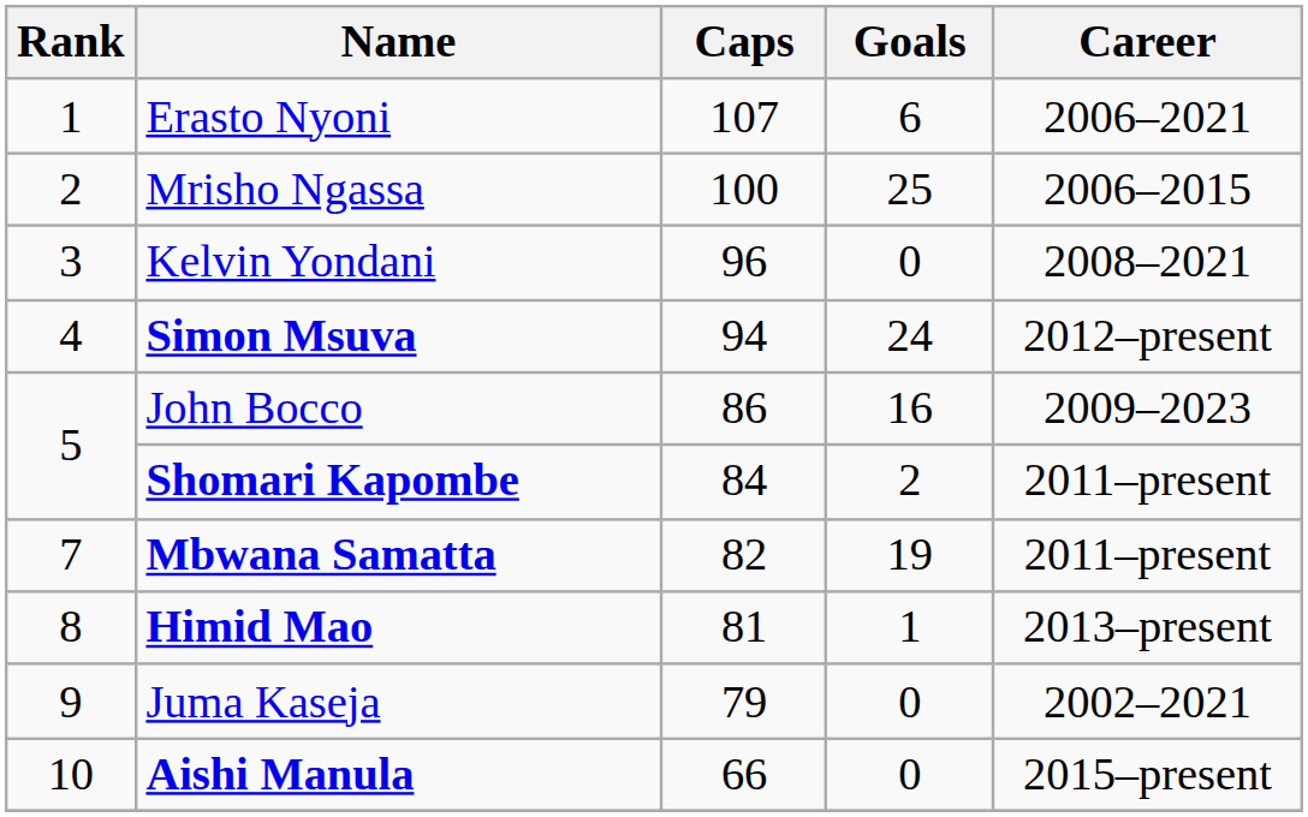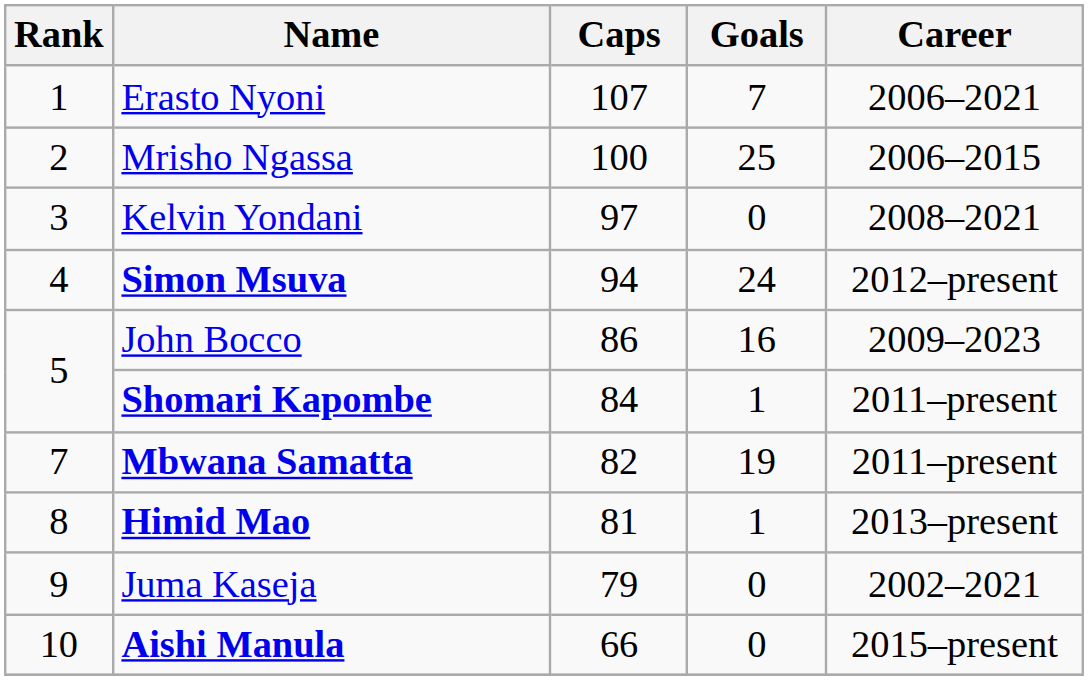Erasto Nyoni | Goals: 6 -> 7
Kelvin Yondani | Caps: 96 -> 97
Shomari Kapombe | Goals: 2 -> 1
